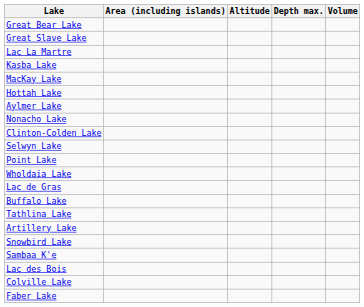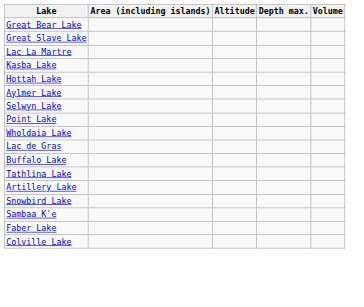- row: MacKay Lake
- row: Nonacho Lake
- row: Clinton-Colden Lake
- row: Lac des Bois
rows swapped: Colville Lake <-> Faber Lake
